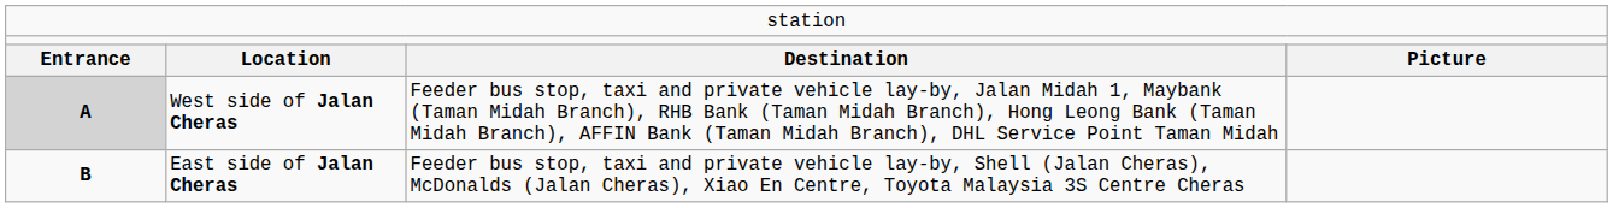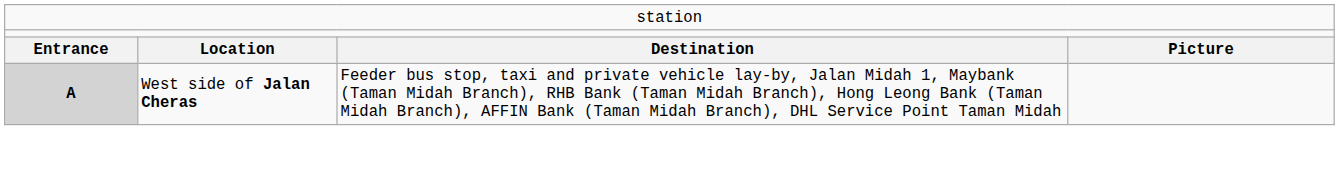- row: B | East side of Jalan Cheras | Feeder bus stop, taxi and private vehicle lay-by, Shell (Jalan Cheras), McDonalds (Jalan Cheras), Xiao En Centre, Toyota Malaysia 3S Centre Cheras
